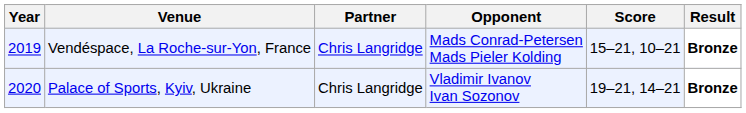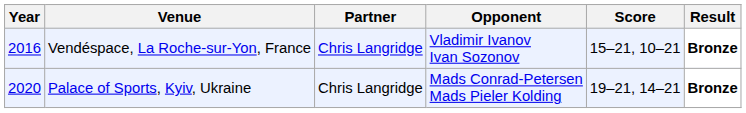Vendéspace, La Roche-sur-Yon, France | Year: 2019 -> 2016
Vendéspace, La Roche-sur-Yon, France | Opponent: Mads Conrad-Petersen Mads Pieler Kolding -> Vladimir Ivanov Ivan Sozonov
Palace of Sports, Kyiv, Ukraine | Opponent: Vladimir Ivanov Ivan Sozonov -> Mads Conrad-Petersen Mads Pieler Kolding
